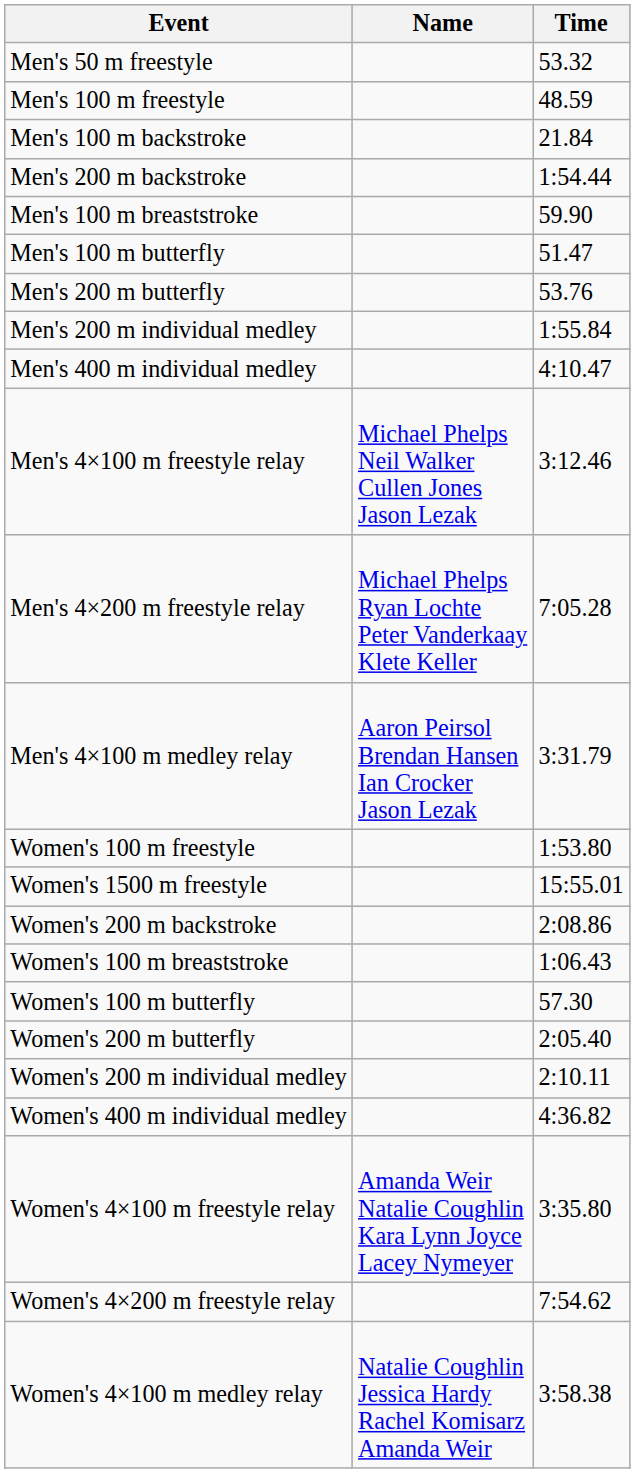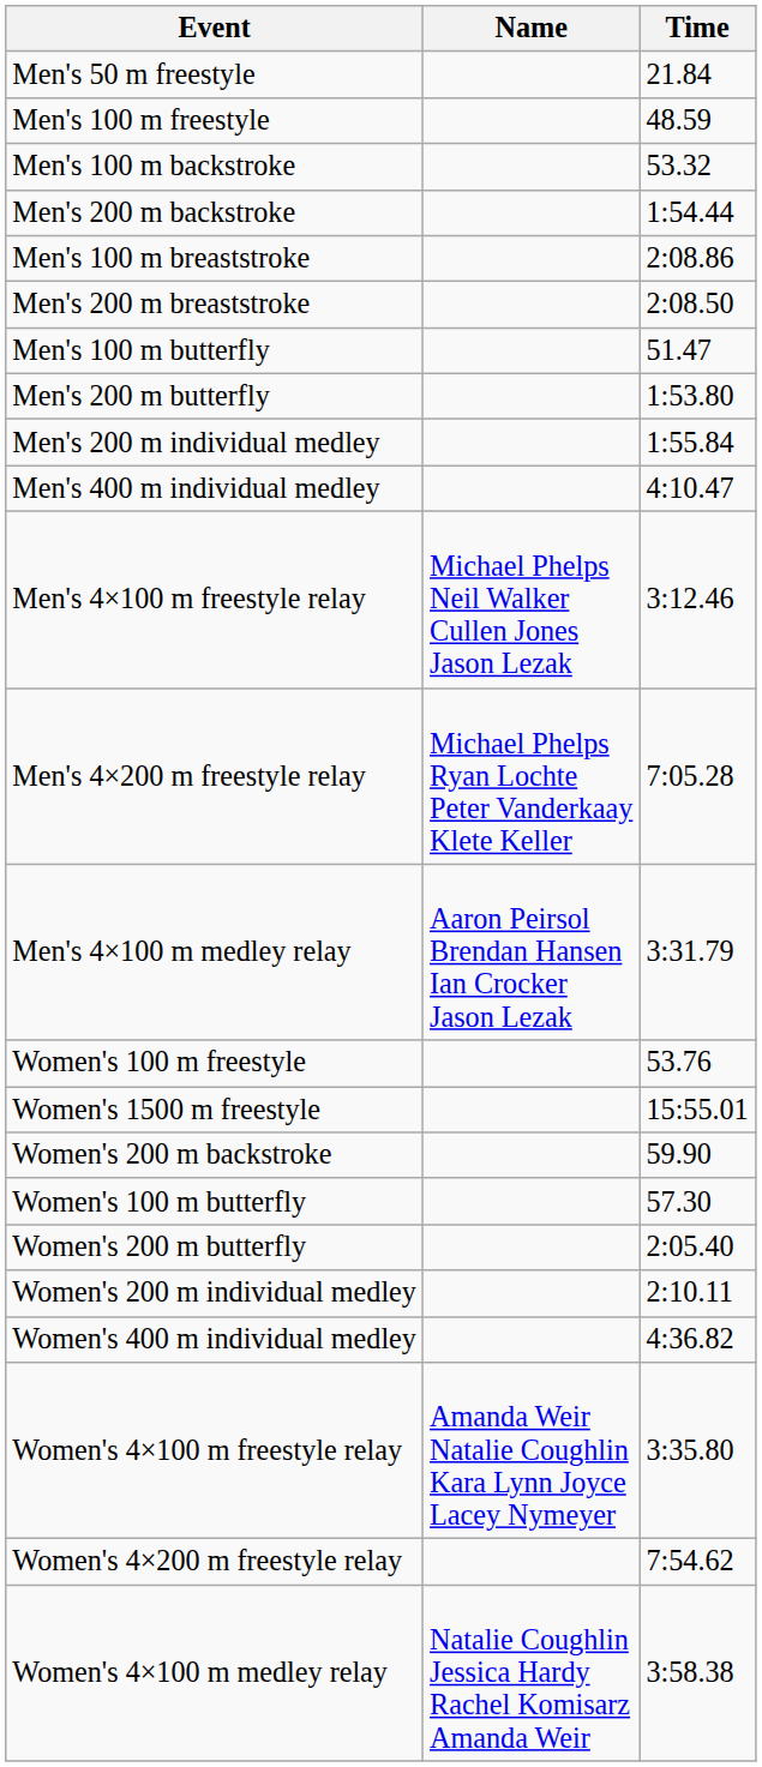Men's 50 m freestyle | Time: 53.32 -> 21.84
Men's 100 m backstroke | Time: 21.84 -> 53.32
Men's 100 m breaststroke | Time: 59.90 -> 2:08.86
+ row: Men's 200 m breaststroke | 2:08.50
Men's 200 m butterfly | Time: 53.76 -> 1:53.80
Women's 100 m freestyle | Time: 1:53.80 -> 53.76
Women's 200 m backstroke | Time: 2:08.86 -> 59.90
- row: Women's 100 m breaststroke | 1:06.43
